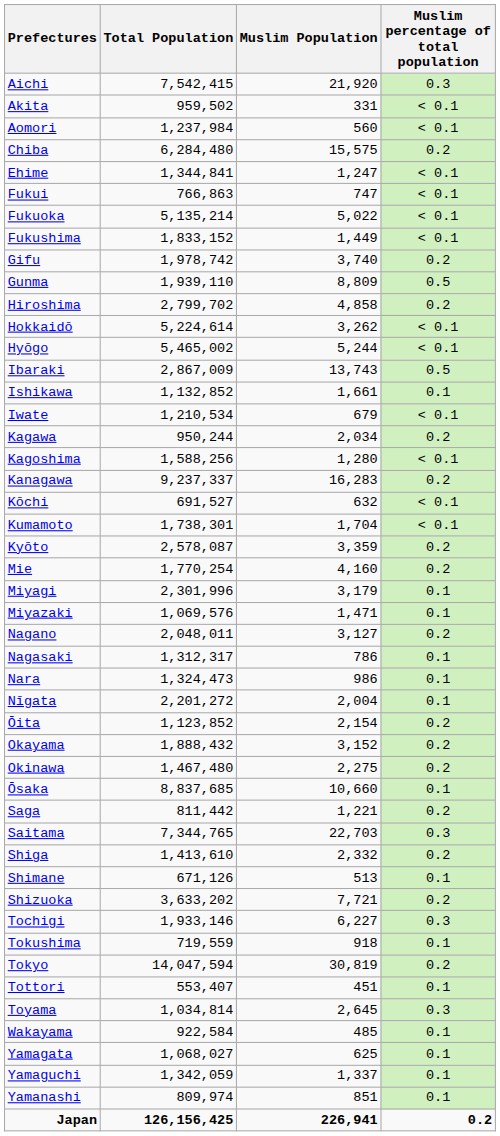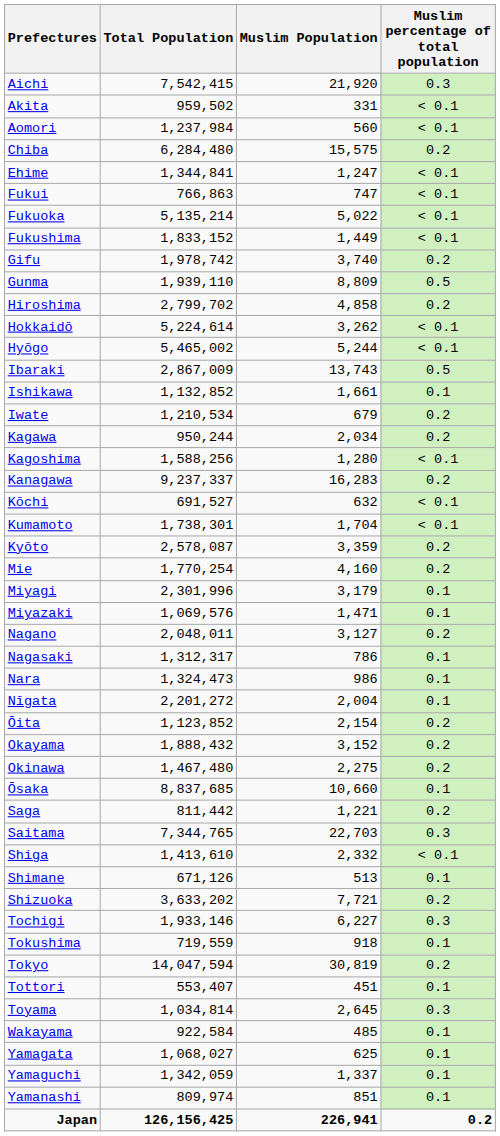Iwate | Muslim percentage of total population: < 0.1 -> 0.2
Shiga | Muslim percentage of total population: 0.2 -> < 0.1
